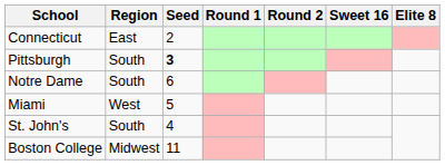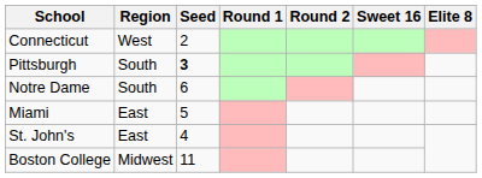Connecticut | Region: East -> West
Miami | Region: West -> East
St. John's | Region: South -> East
